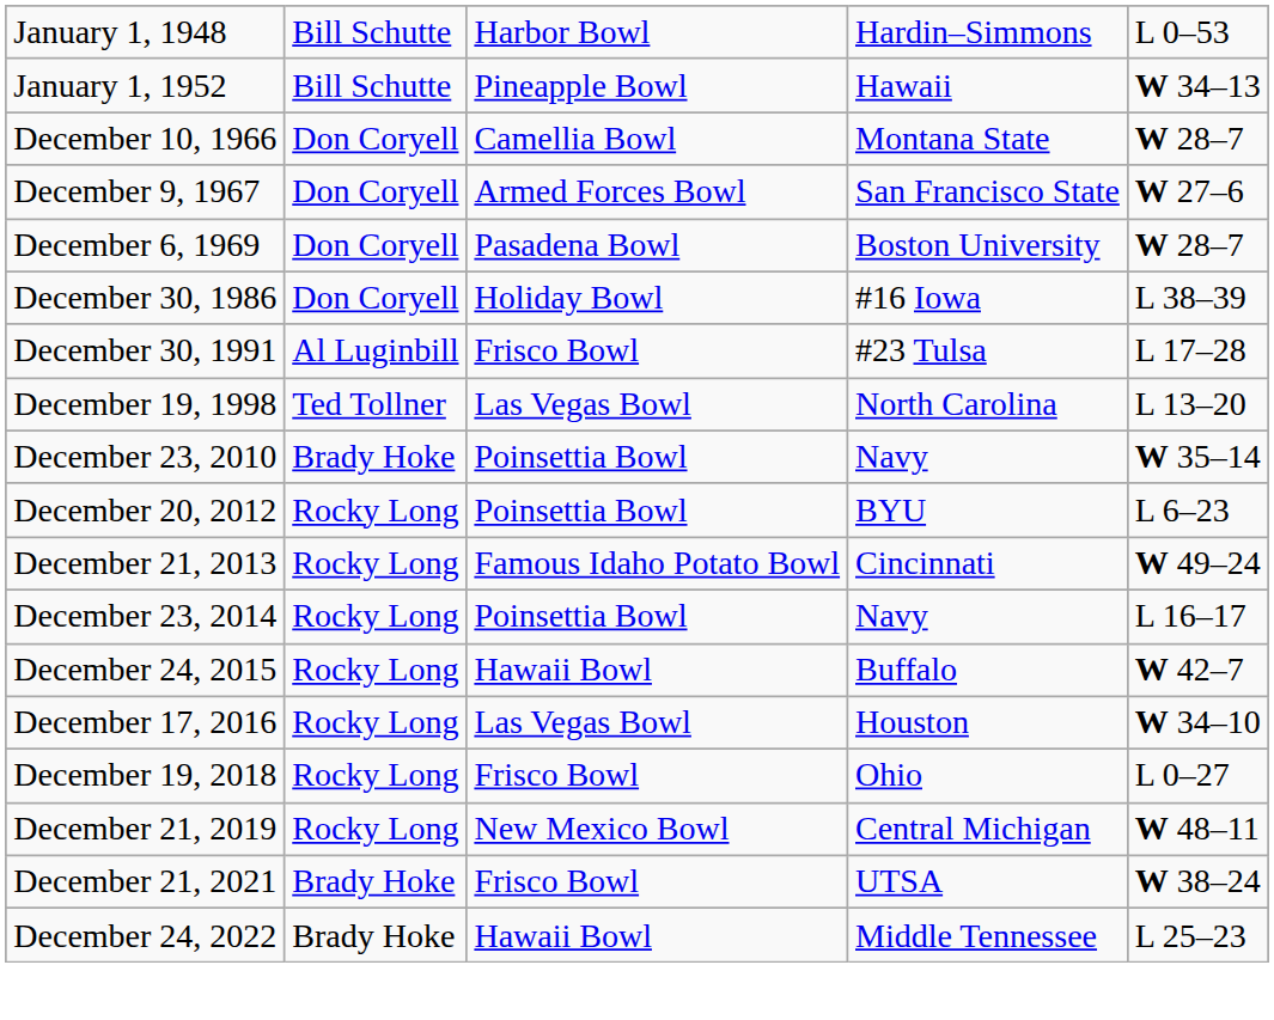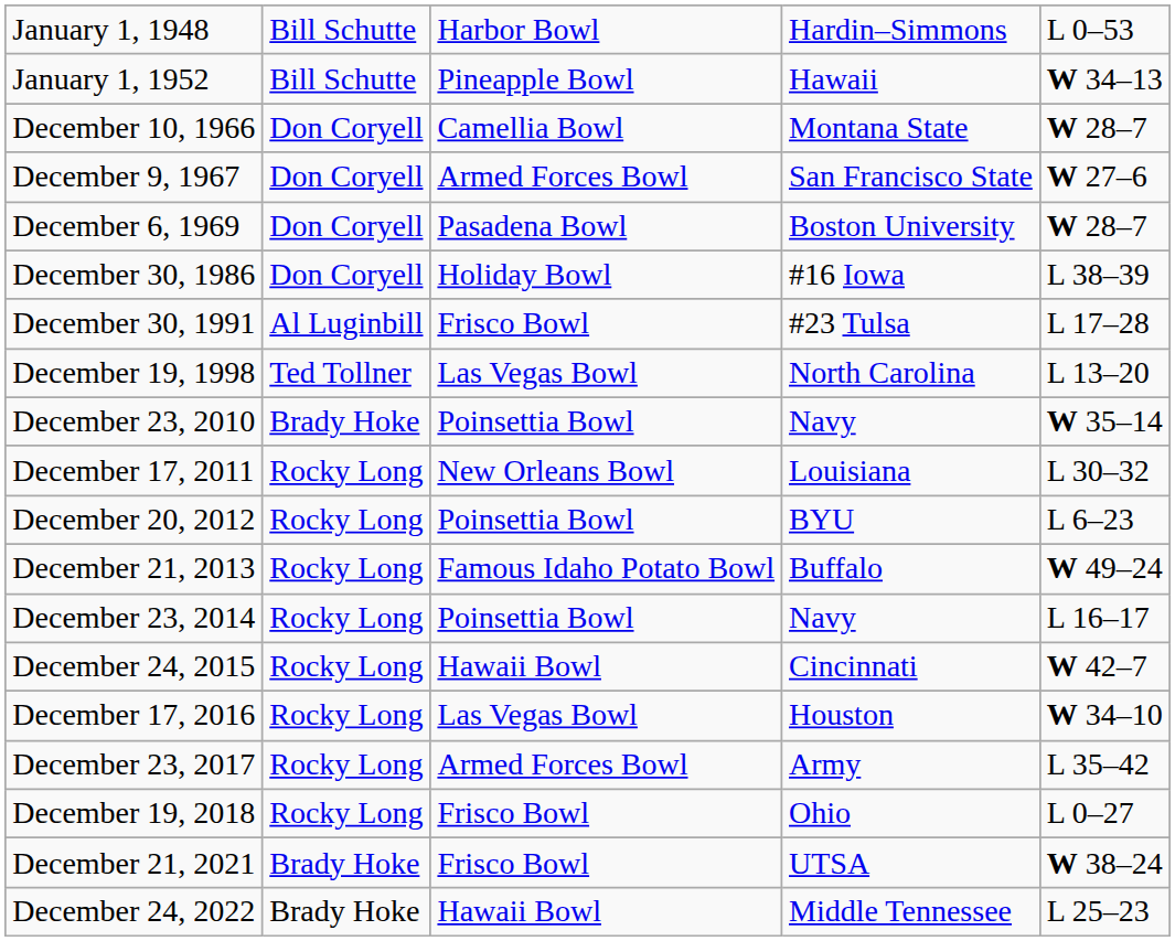+ row: December 17, 2011 | Rocky Long | New Orleans Bowl | Louisiana | L 30–32
December 21, 2013 | column 4: Cincinnati -> Buffalo
December 24, 2015 | column 4: Buffalo -> Cincinnati
+ row: December 23, 2017 | Rocky Long | Armed Forces Bowl | Army | L 35–42
- row: December 21, 2019 | Rocky Long | New Mexico Bowl | Central Michigan | W 48–11
